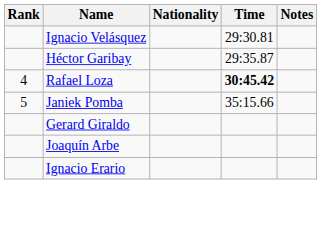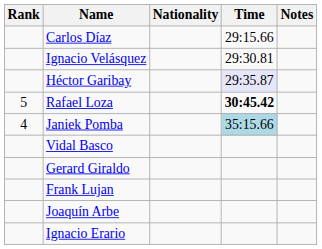+ row: Carlos Díaz | 29:15.66
Héctor Garibay | Time: no background -> lavender background
Rafael Loza | Rank: 4 -> 5
Janiek Pomba | Rank: 5 -> 4
Janiek Pomba | Time: no background -> lightblue background
+ row: Vidal Basco
+ row: Frank Lujan
